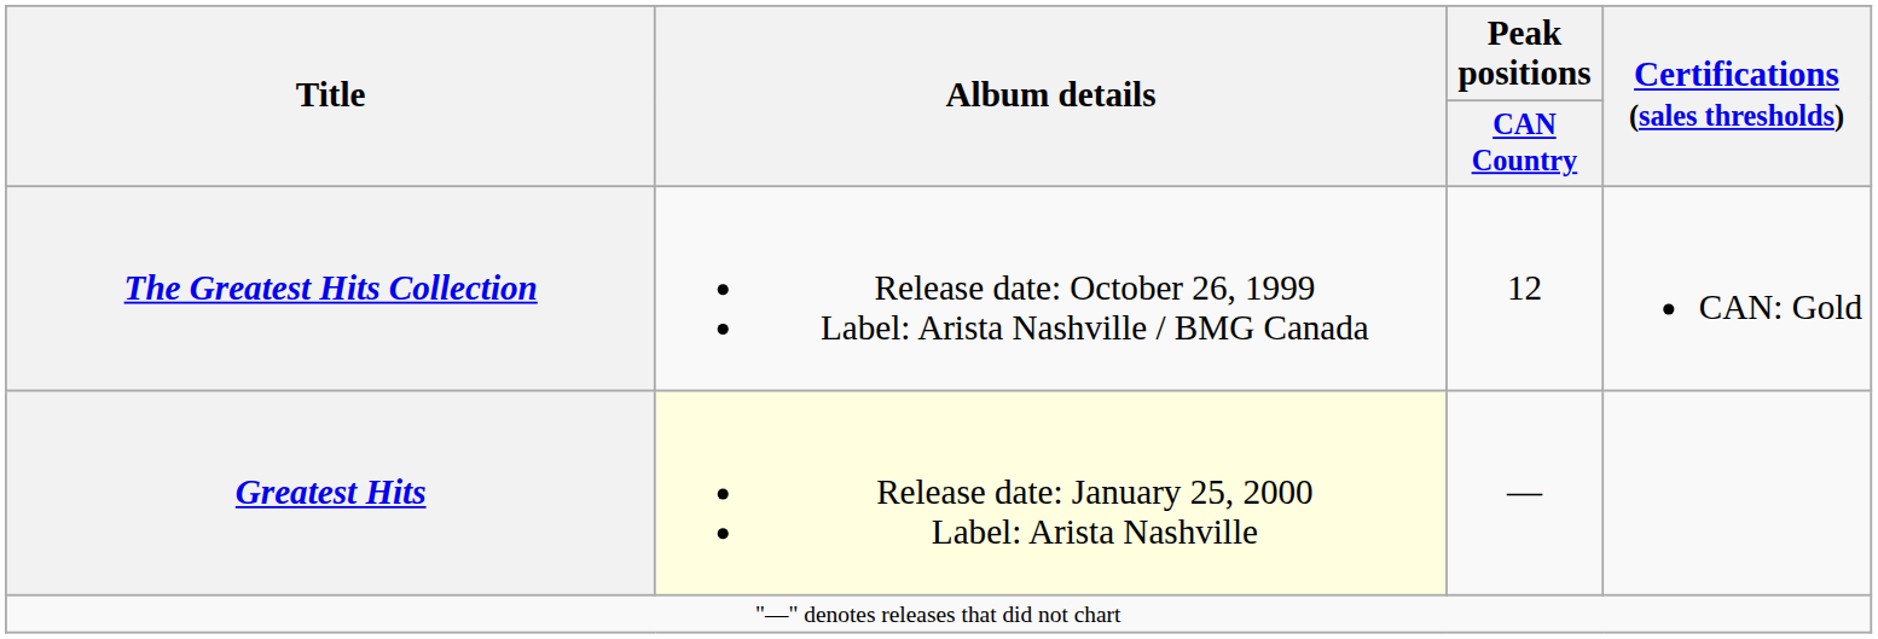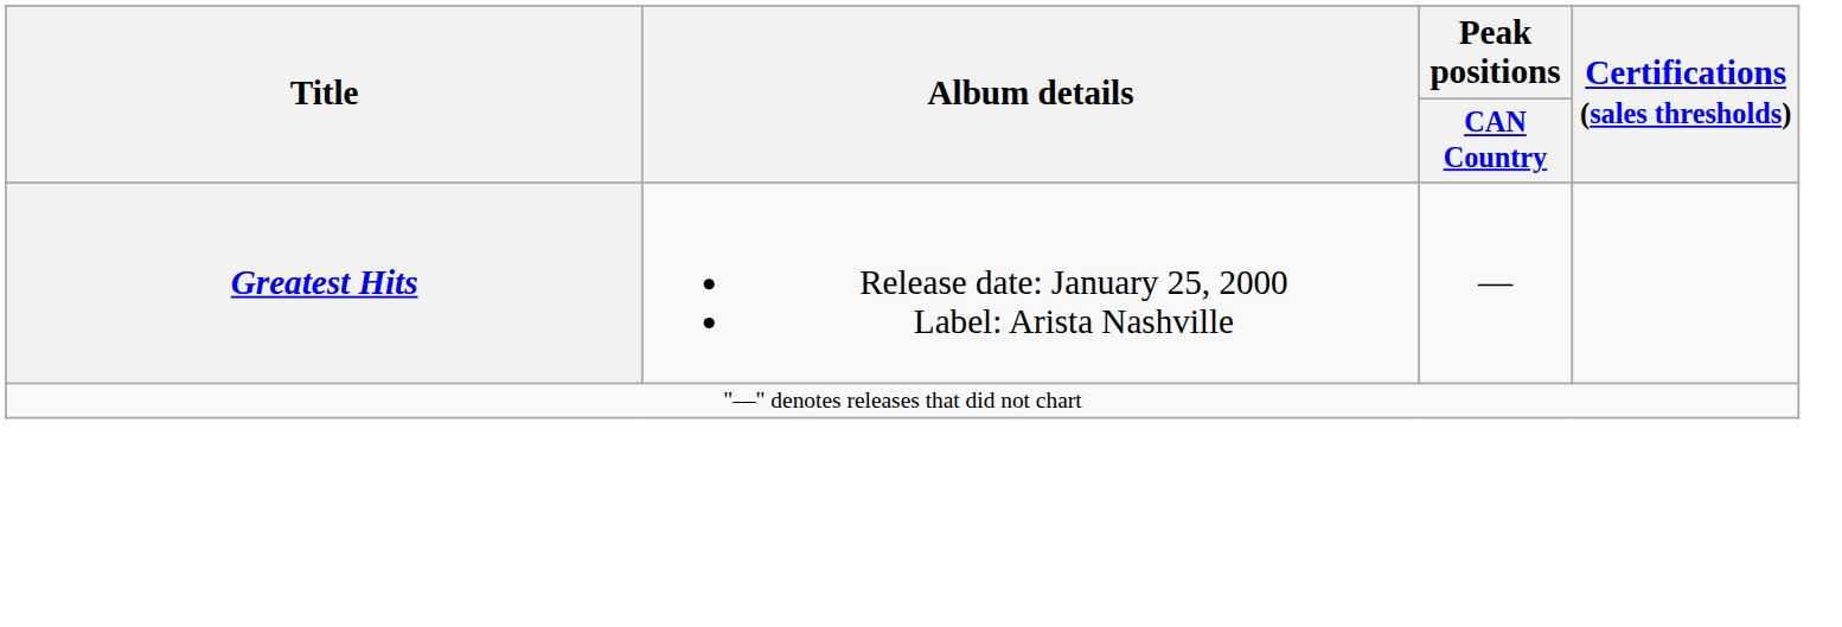- row: The Greatest Hits Collection | Release date: October 26, 1999 Label: Arista Nashville / BMG Canada | 12 | CAN: Gold
Greatest Hits | Album details: lightyellow background -> no background
